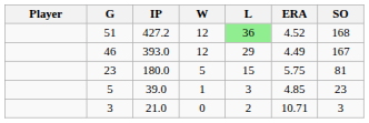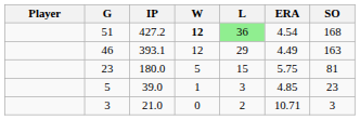51 | W: normal -> bold
51 | ERA: 4.52 -> 4.54
46 | IP: 393.0 -> 393.1
46 | SO: 167 -> 163
